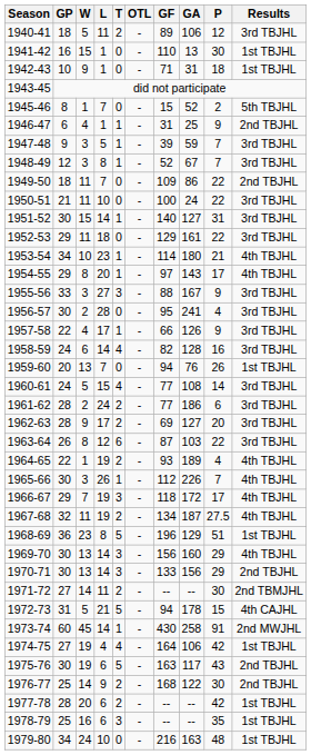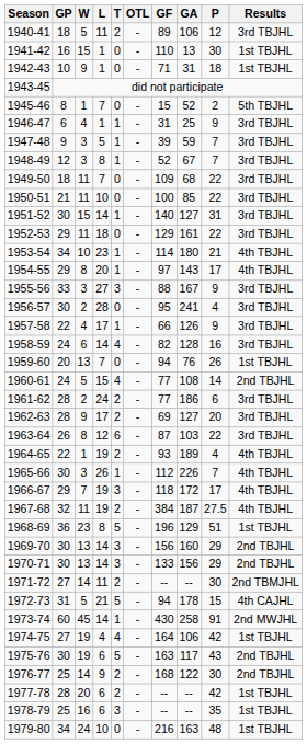1946-47 | Results: 2nd TBJHL -> 3rd TBJHL
1949-50 | GA: 86 -> 68
1949-50 | Results: 2nd TBJHL -> 3rd TBJHL
1950-51 | GA: 24 -> 85
1960-61 | Results: 3rd TBJHL -> 2nd TBJHL
1967-68 | GF: 134 -> 384
1969-70 | Results: 4th TBJHL -> 2nd TBJHL
